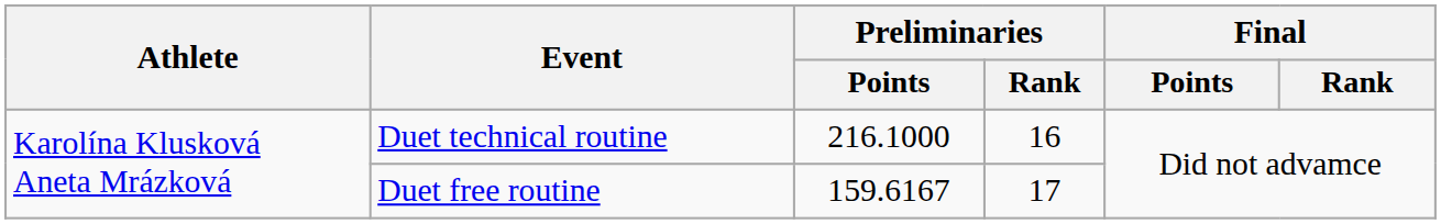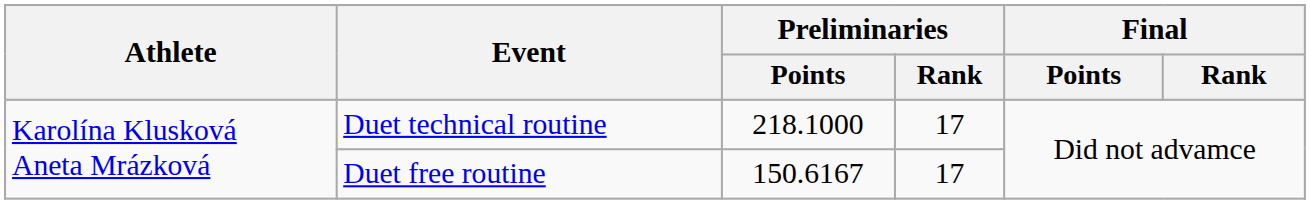Duet technical routine | Preliminaries / Points: 216.1000 -> 218.1000
Duet technical routine | Preliminaries / Rank: 16 -> 17
Duet free routine | Preliminaries / Points: 159.6167 -> 150.6167
